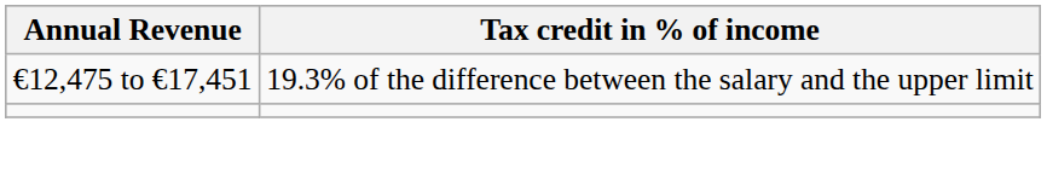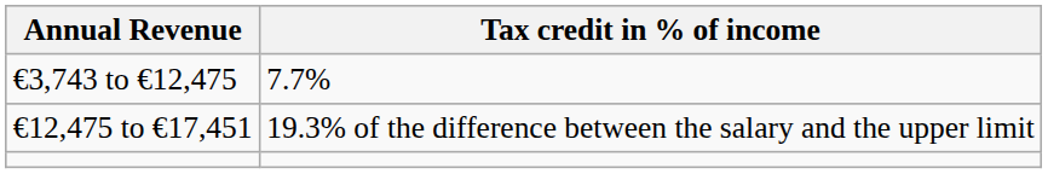+ row: €3,743 to €12,475 | 7.7%
